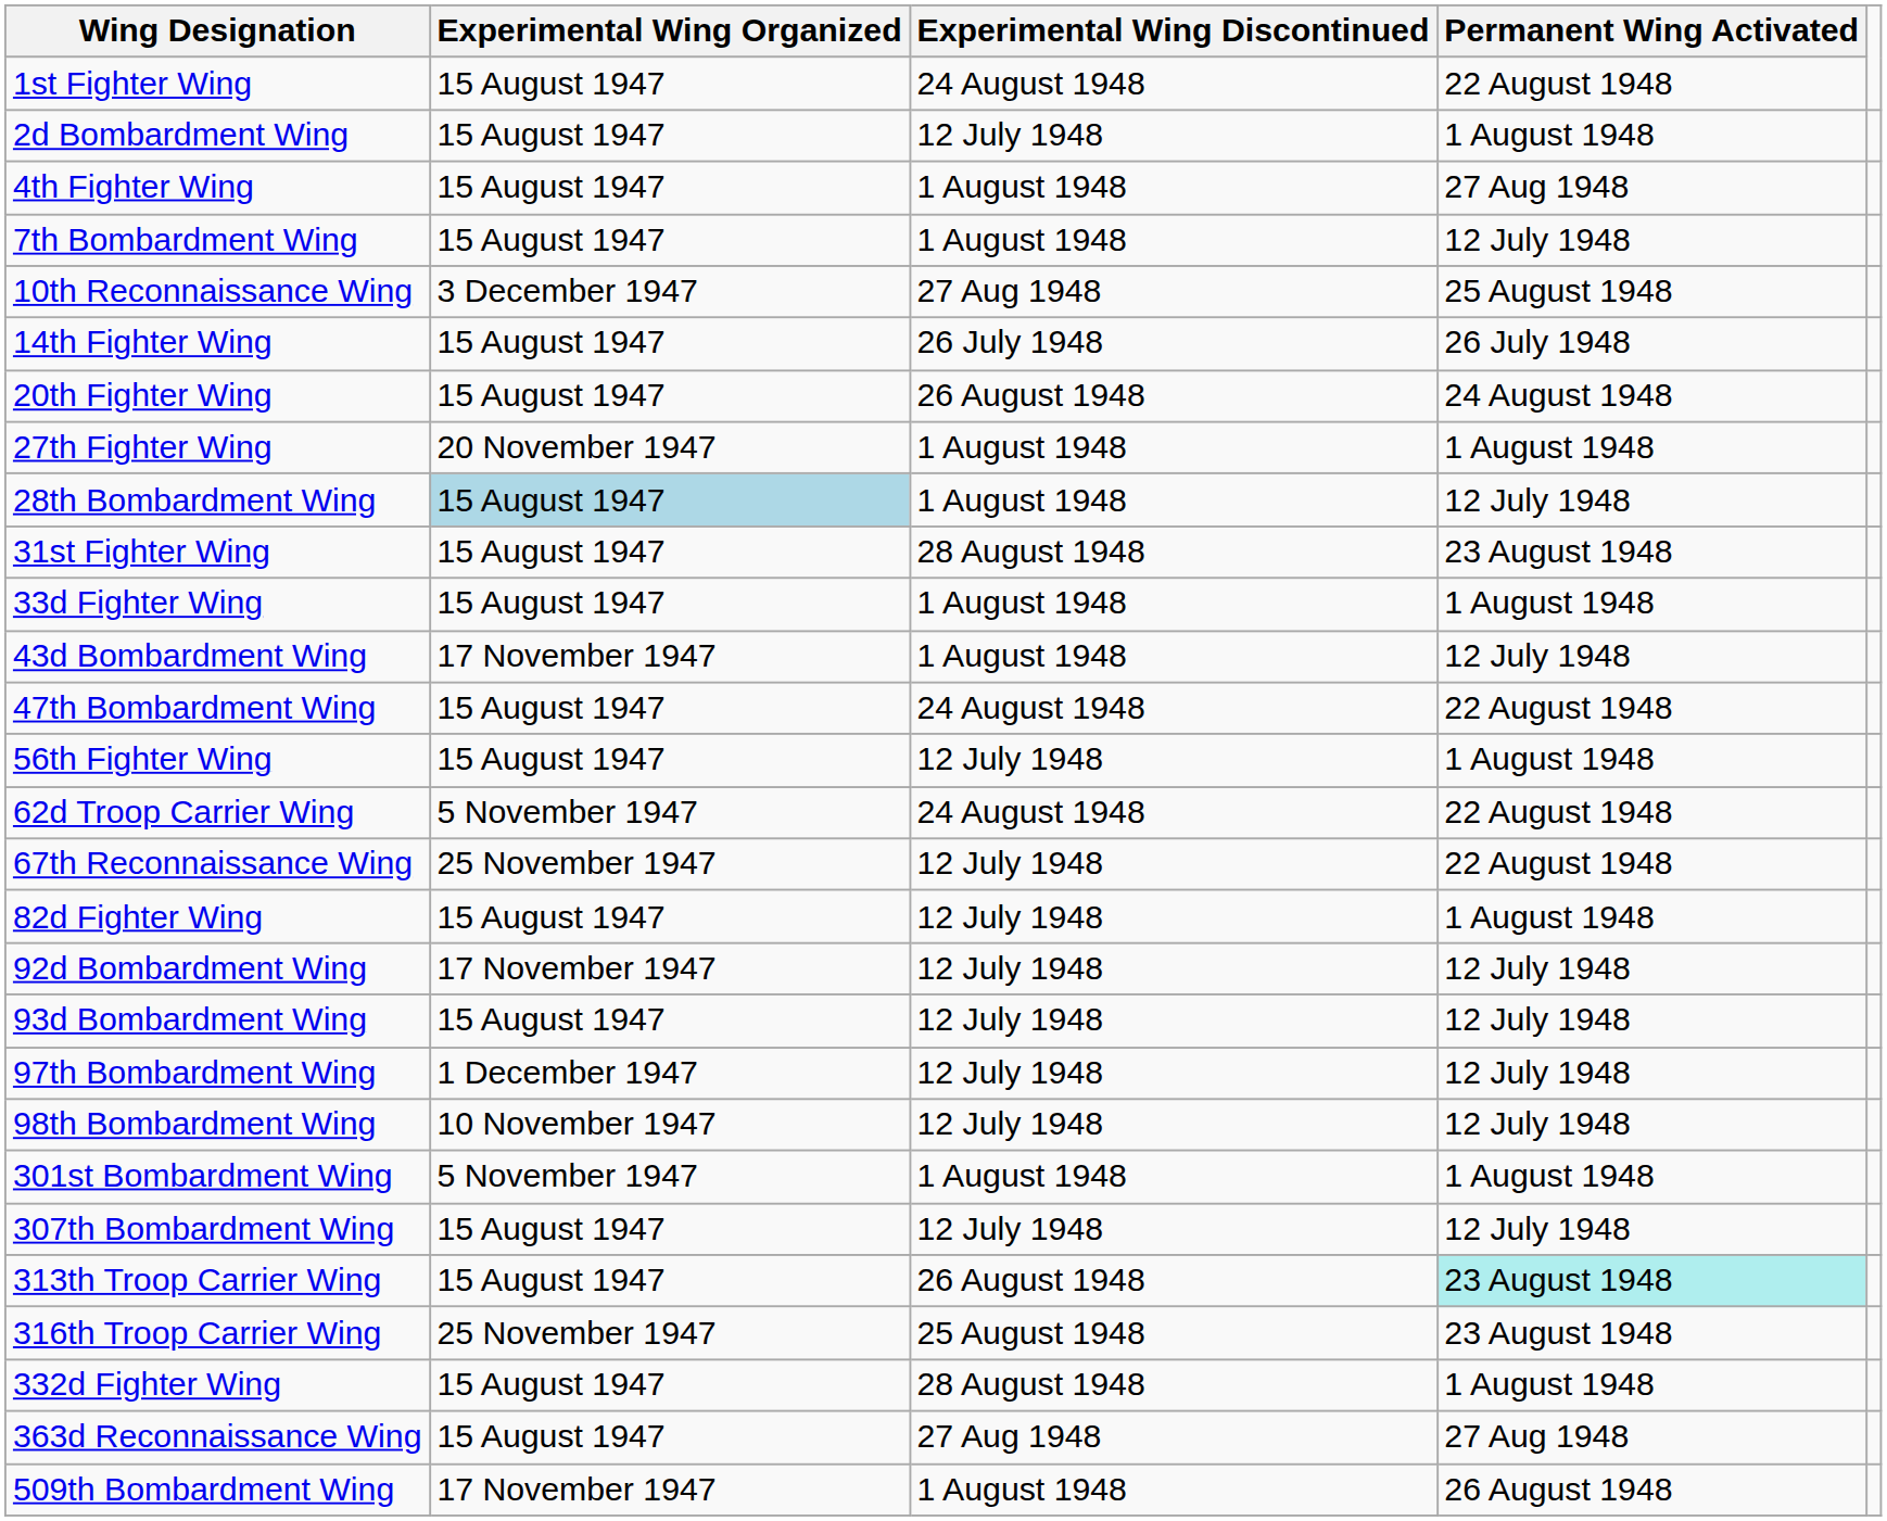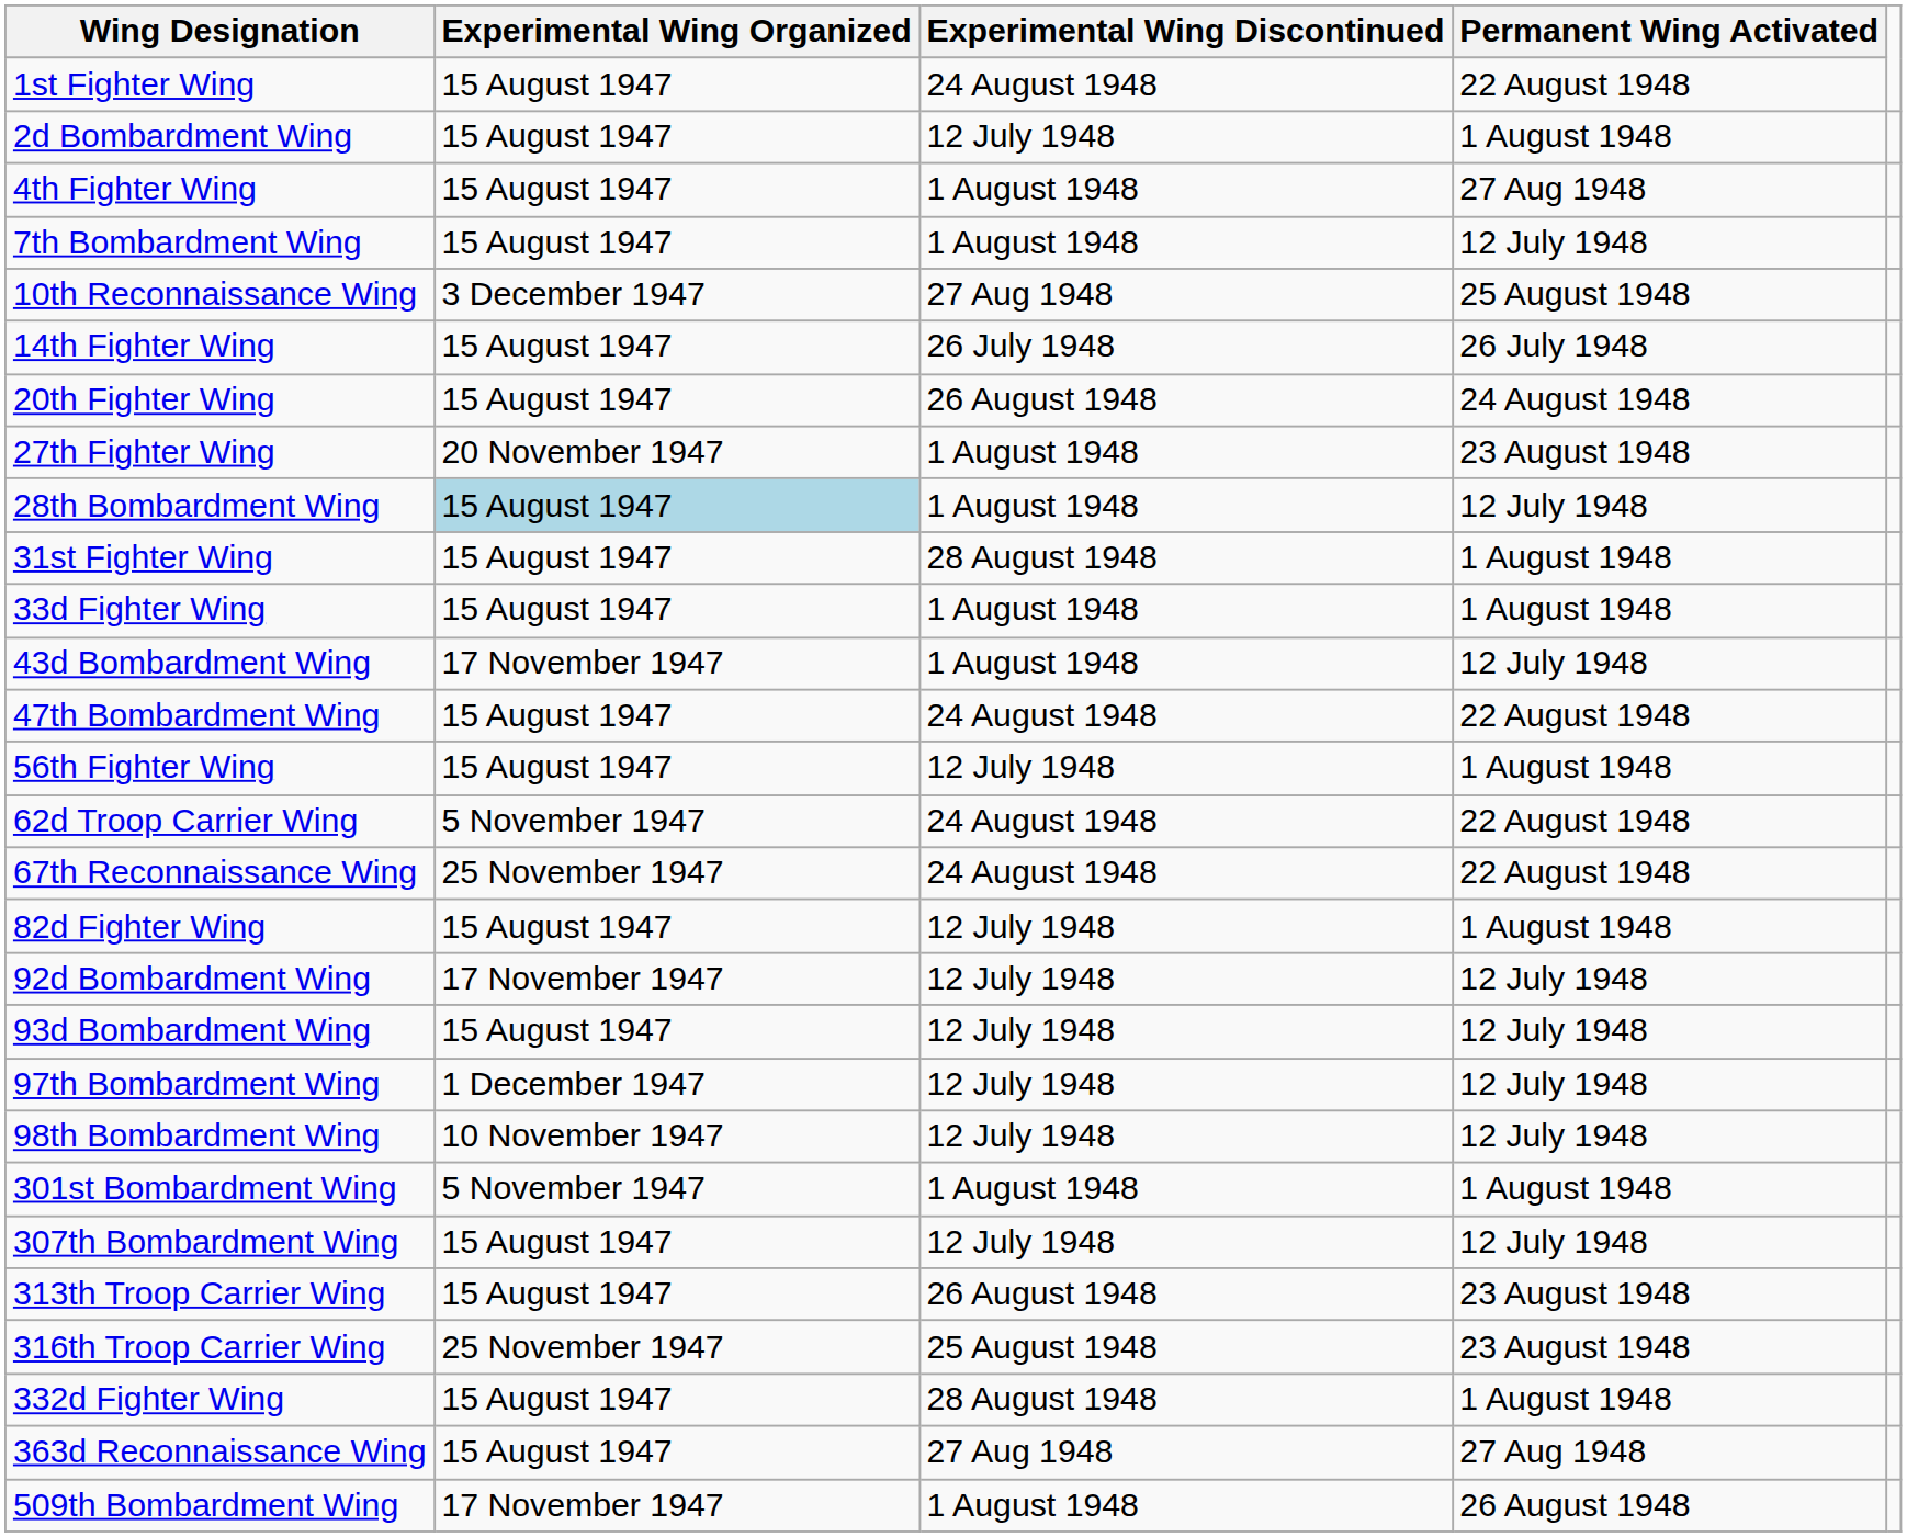27th Fighter Wing | Permanent Wing Activated: 1 August 1948 -> 23 August 1948
31st Fighter Wing | Permanent Wing Activated: 23 August 1948 -> 1 August 1948
67th Reconnaissance Wing | Experimental Wing Discontinued: 12 July 1948 -> 24 August 1948
313th Troop Carrier Wing | Permanent Wing Activated: paleturquoise background -> no background
